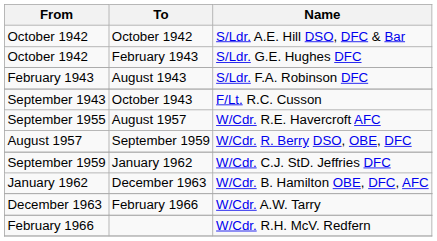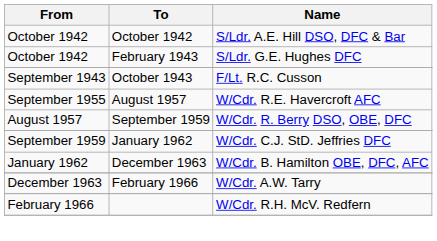- row: February 1943 | August 1943 | S/Ldr. F.A. Robinson DFC
